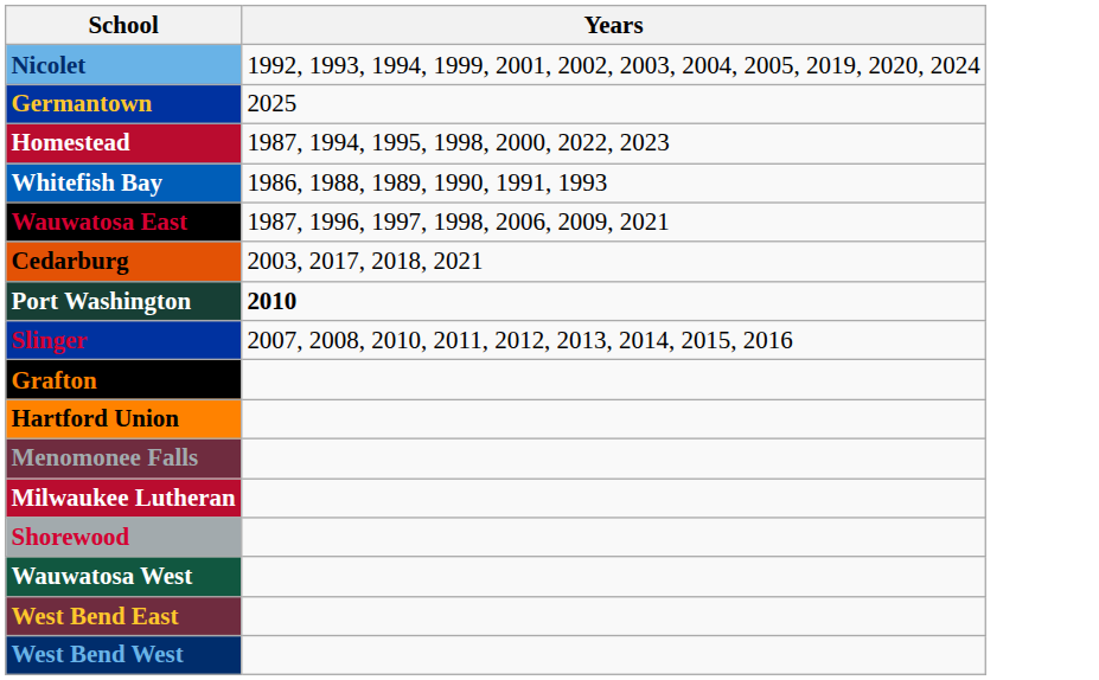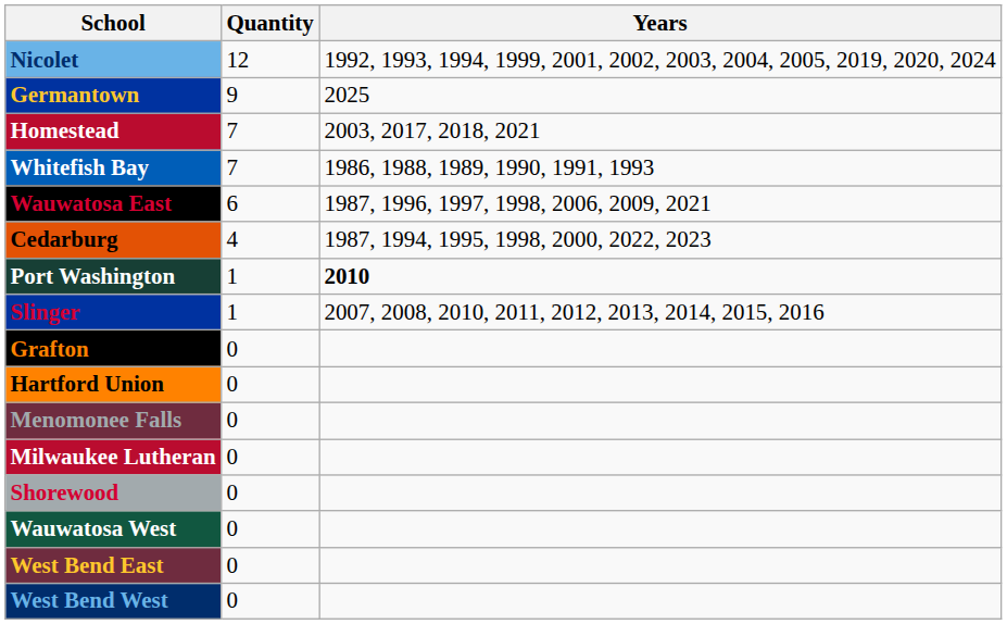+ column: Quantity | 12 | 9 | 7 | 7 | 6 | 4 | 1 | 1 | 0 | 0 | 0 | 0 | 0 | 0 | 0 | 0
Homestead | Years: 1987, 1994, 1995, 1998, 2000, 2022, 2023 -> 2003, 2017, 2018, 2021
Cedarburg | Years: 2003, 2017, 2018, 2021 -> 1987, 1994, 1995, 1998, 2000, 2022, 2023
